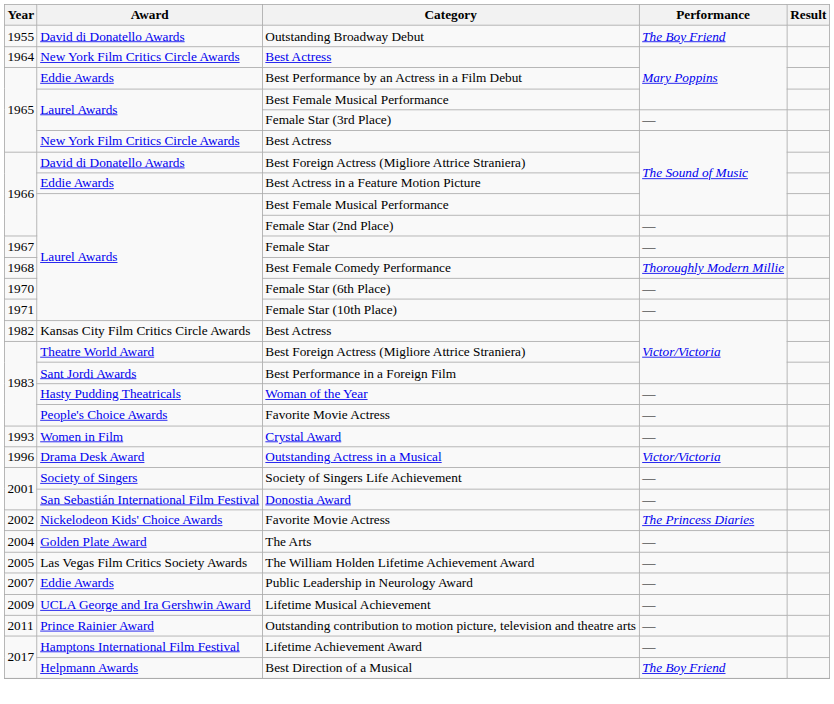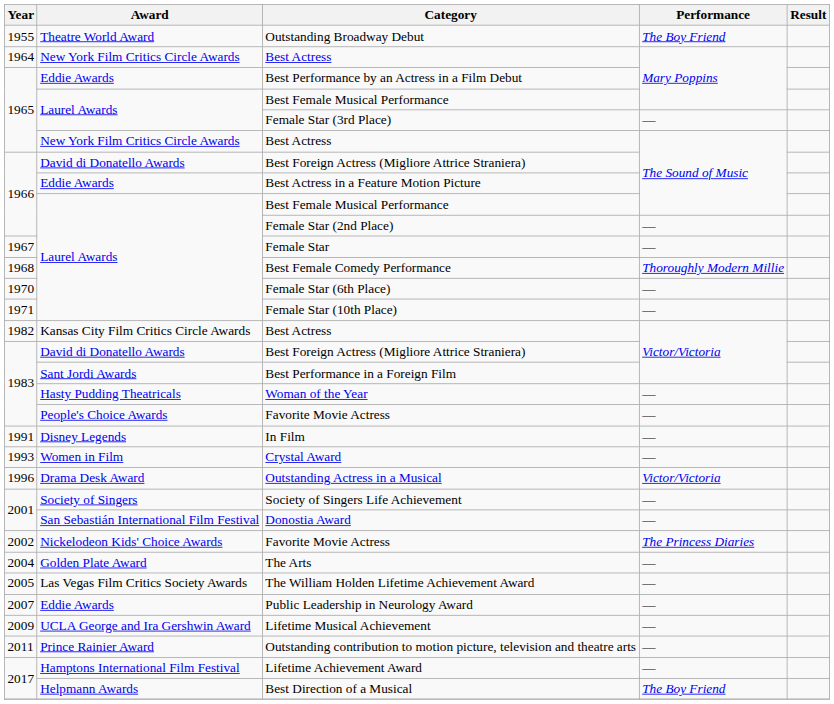Outstanding Broadway Debut | Award: David di Donatello Awards -> Theatre World Award
1983 / Best Foreign Actress (Migliore Attrice Straniera) | Award: Theatre World Award -> David di Donatello Awards
+ row: 1991 | Disney Legends | In Film | —
